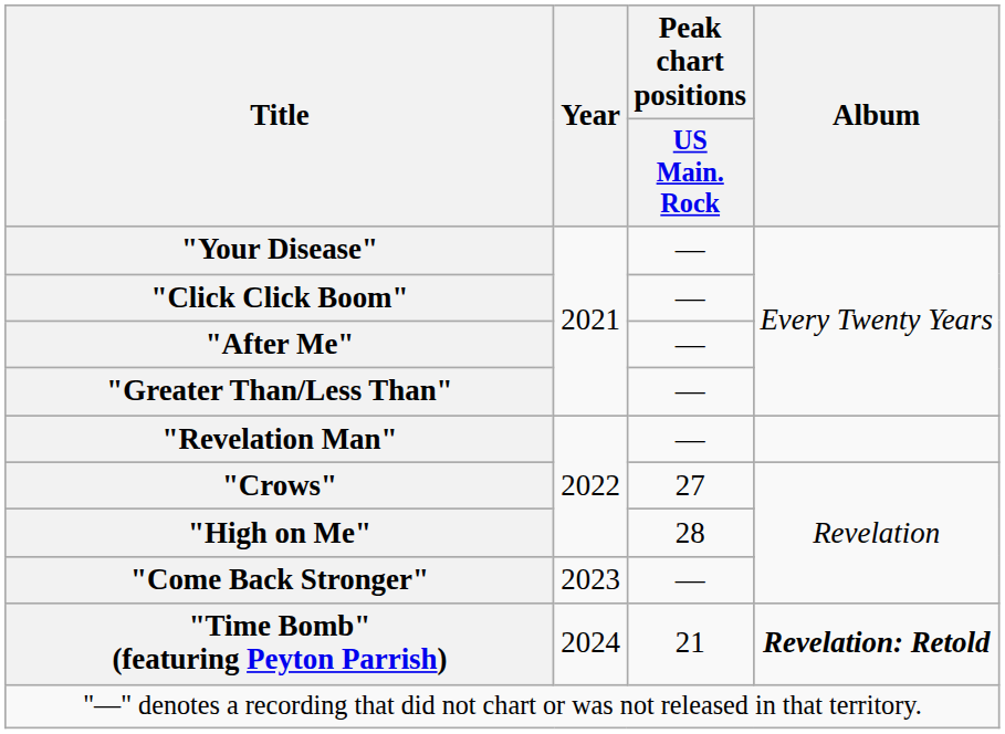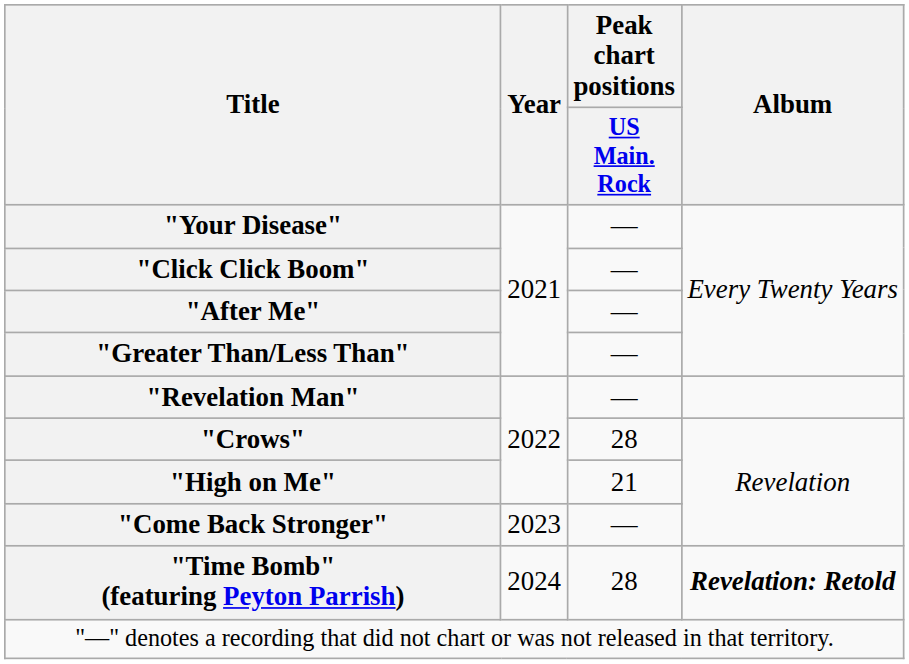"Crows" | Peak chart positions / US Main. Rock: 27 -> 28
"High on Me" | Peak chart positions / US Main. Rock: 28 -> 21
"Time Bomb" (featuring Peyton Parrish) | Peak chart positions / US Main. Rock: 21 -> 28
